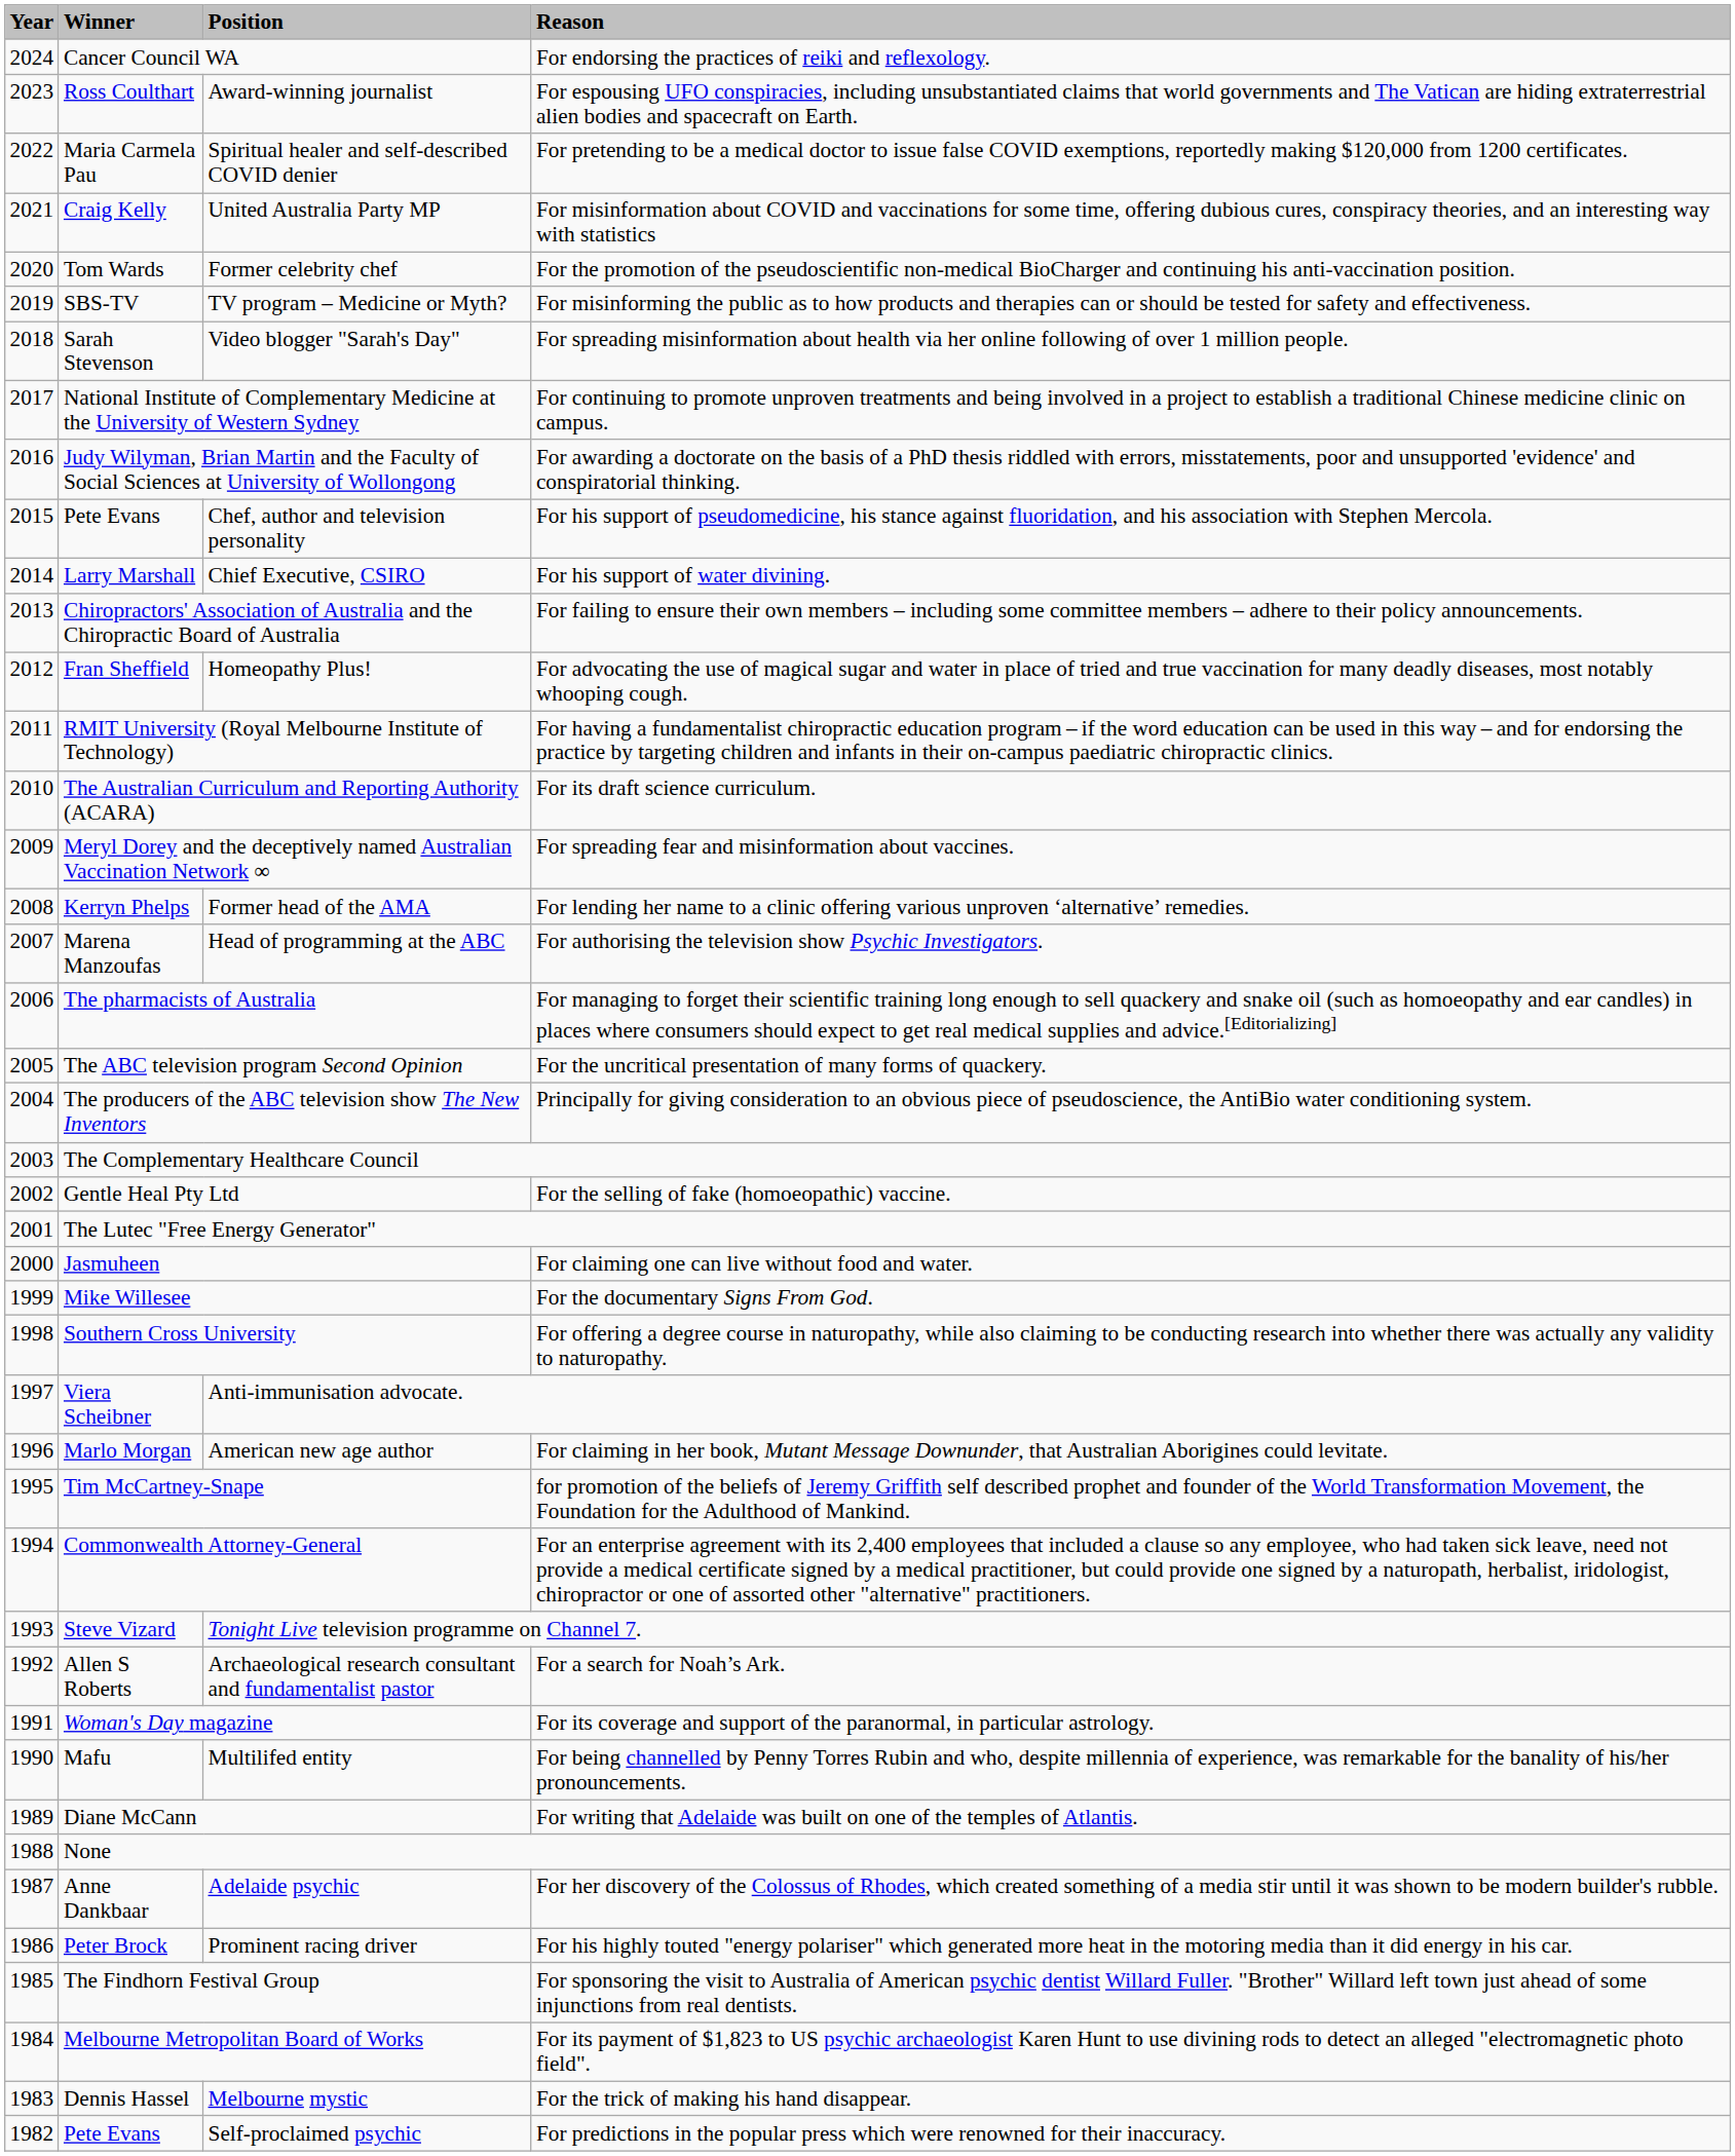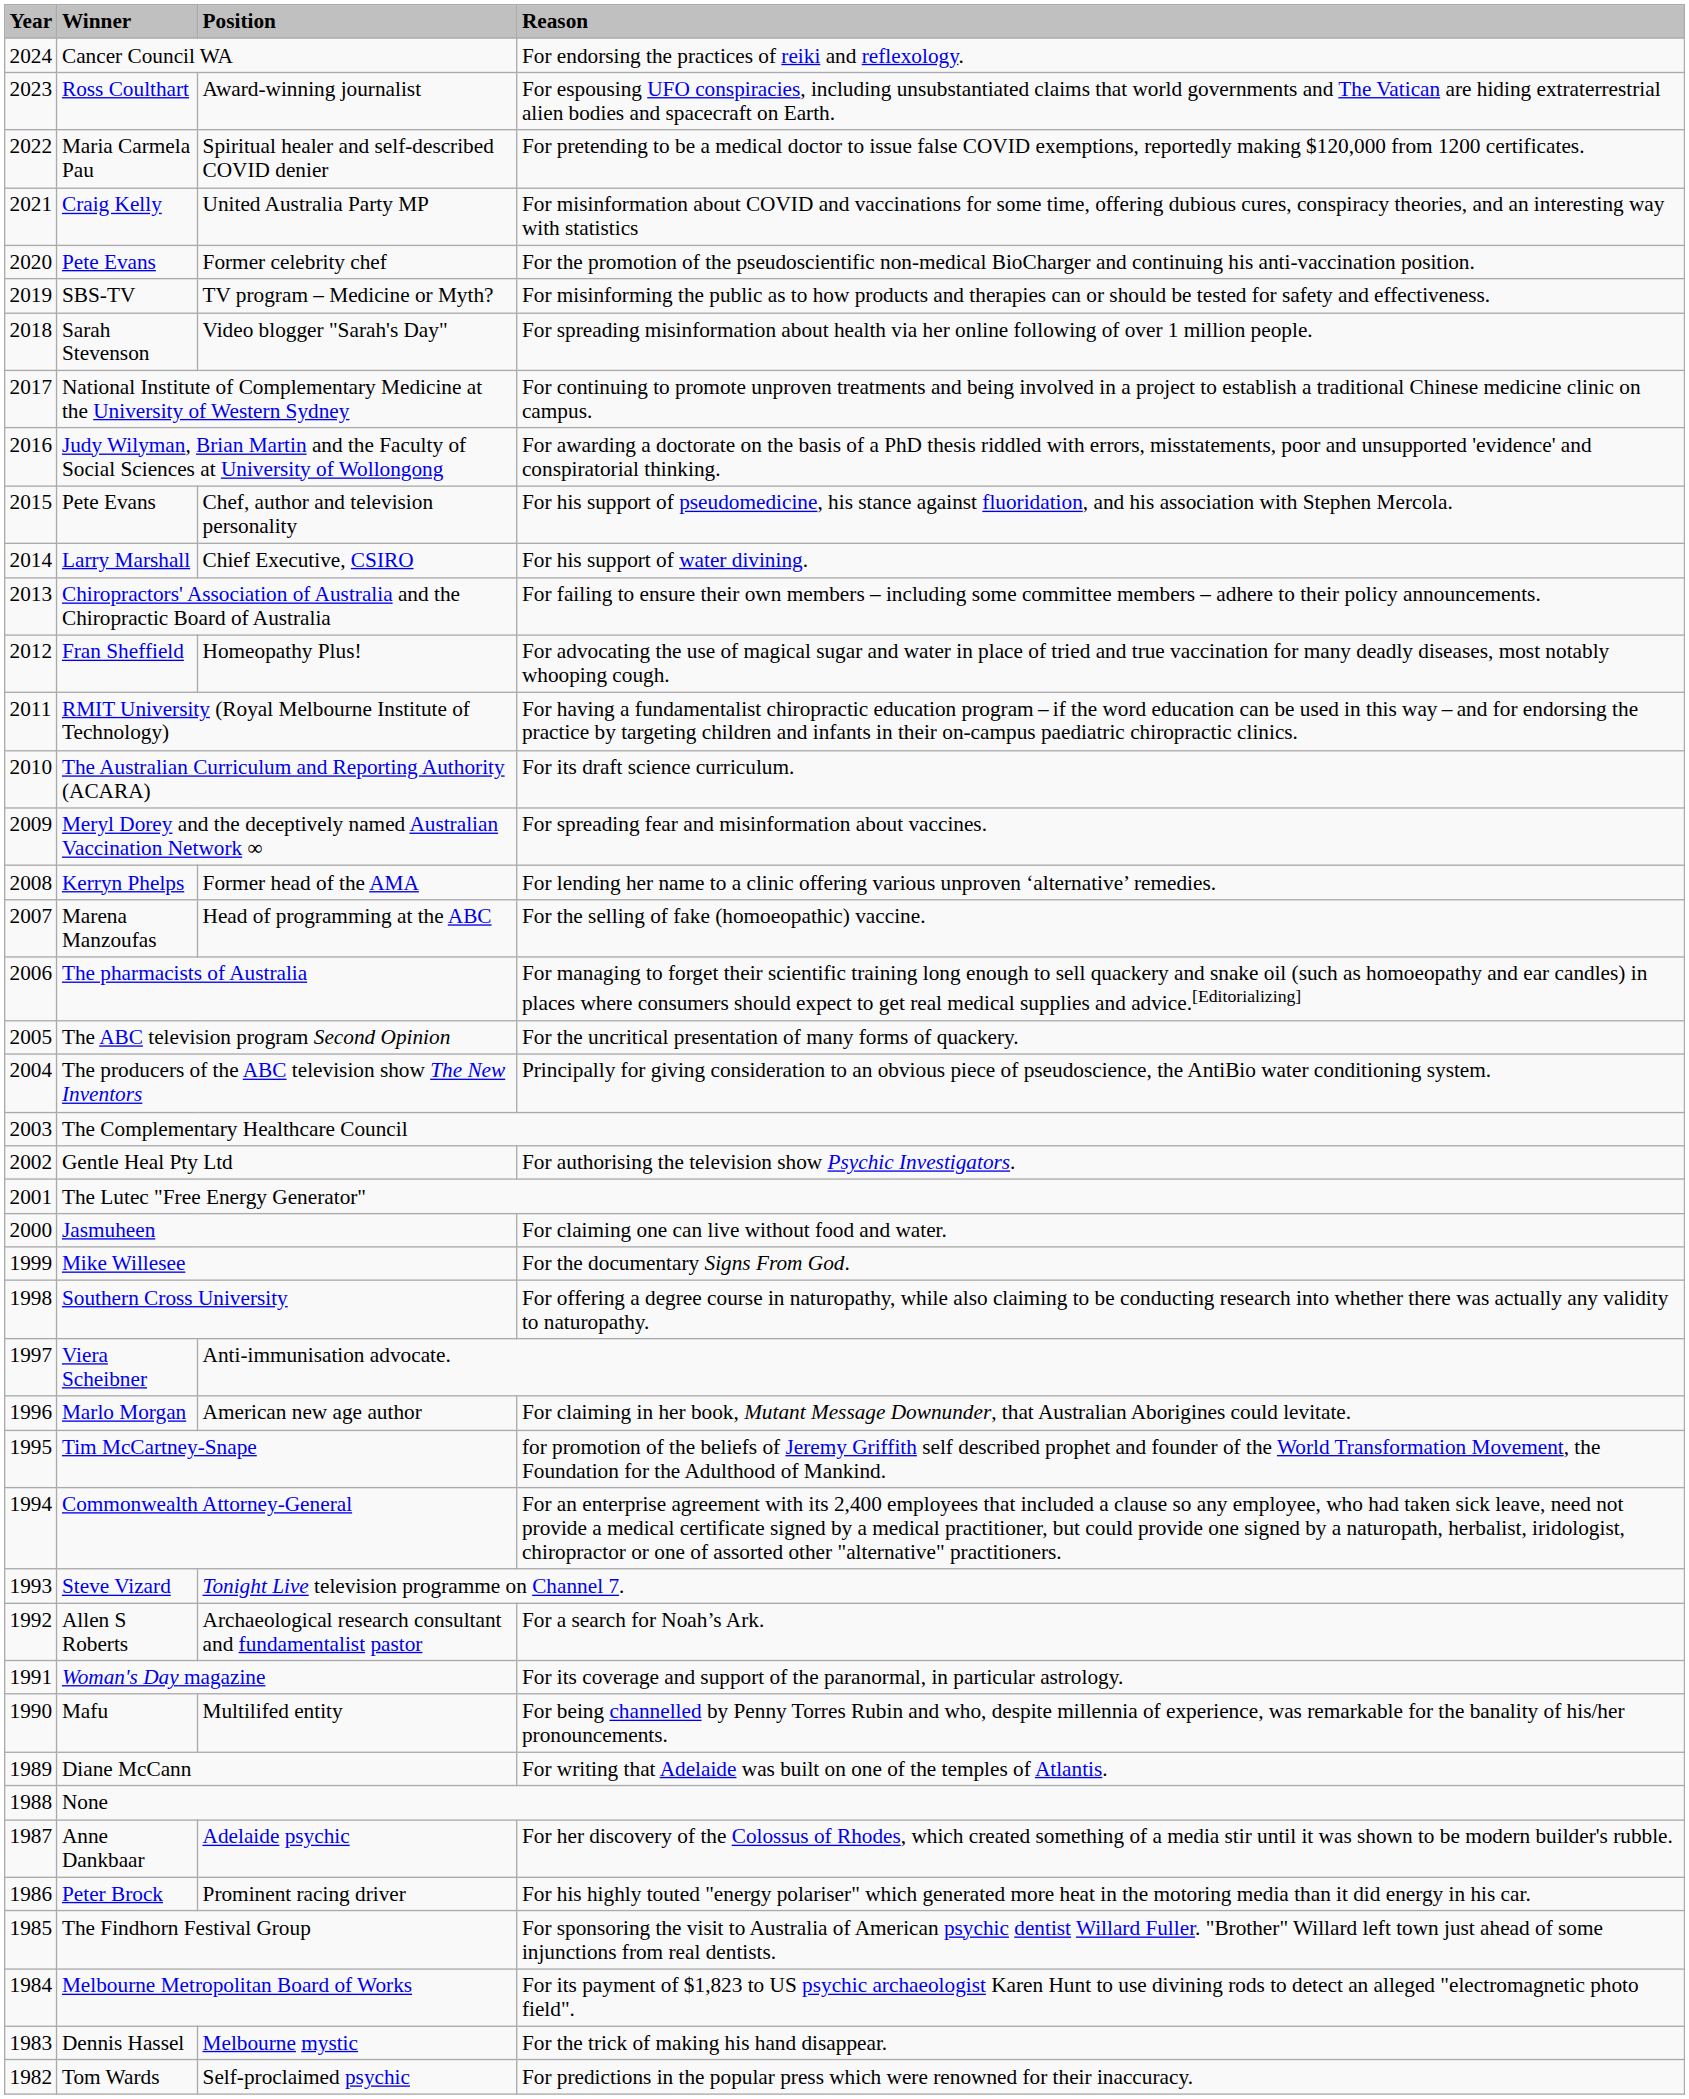Former celebrity chef | Winner: Tom Wards -> Pete Evans
Head of programming at the ABC | Reason: For authorising the television show Psychic Investigators. -> For the selling of fake (homoeopathic) vaccine.
Gentle Heal Pty Ltd | Reason: For the selling of fake (homoeopathic) vaccine. -> For authorising the television show Psychic Investigators.
Self-proclaimed psychic | Winner: Pete Evans -> Tom Wards
